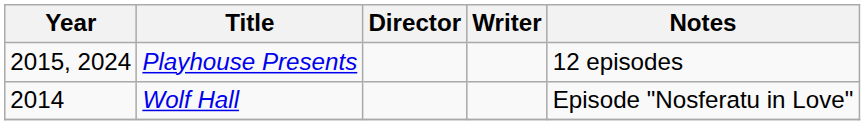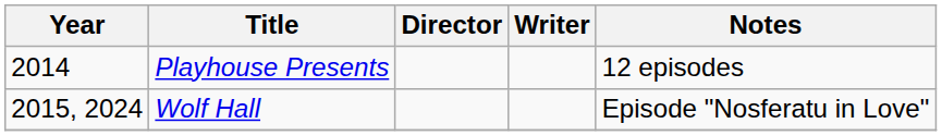Playhouse Presents | Year: 2015, 2024 -> 2014
Wolf Hall | Year: 2014 -> 2015, 2024
